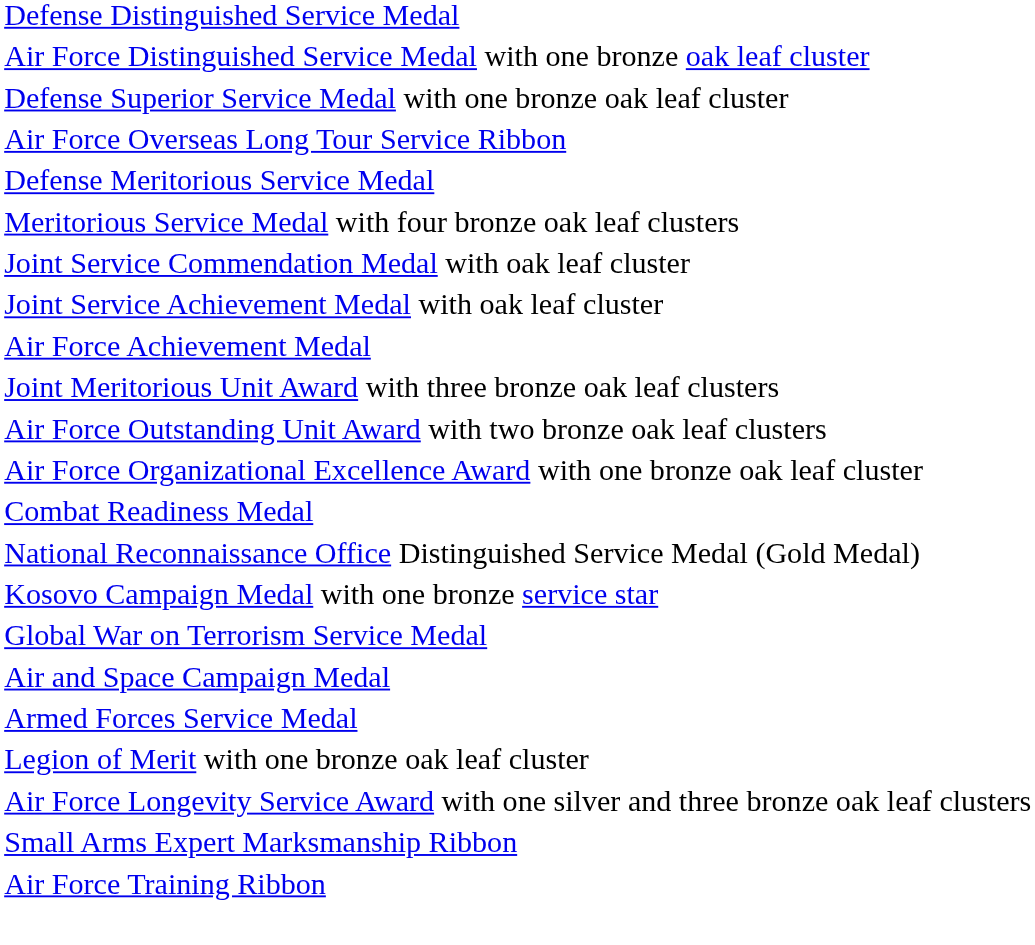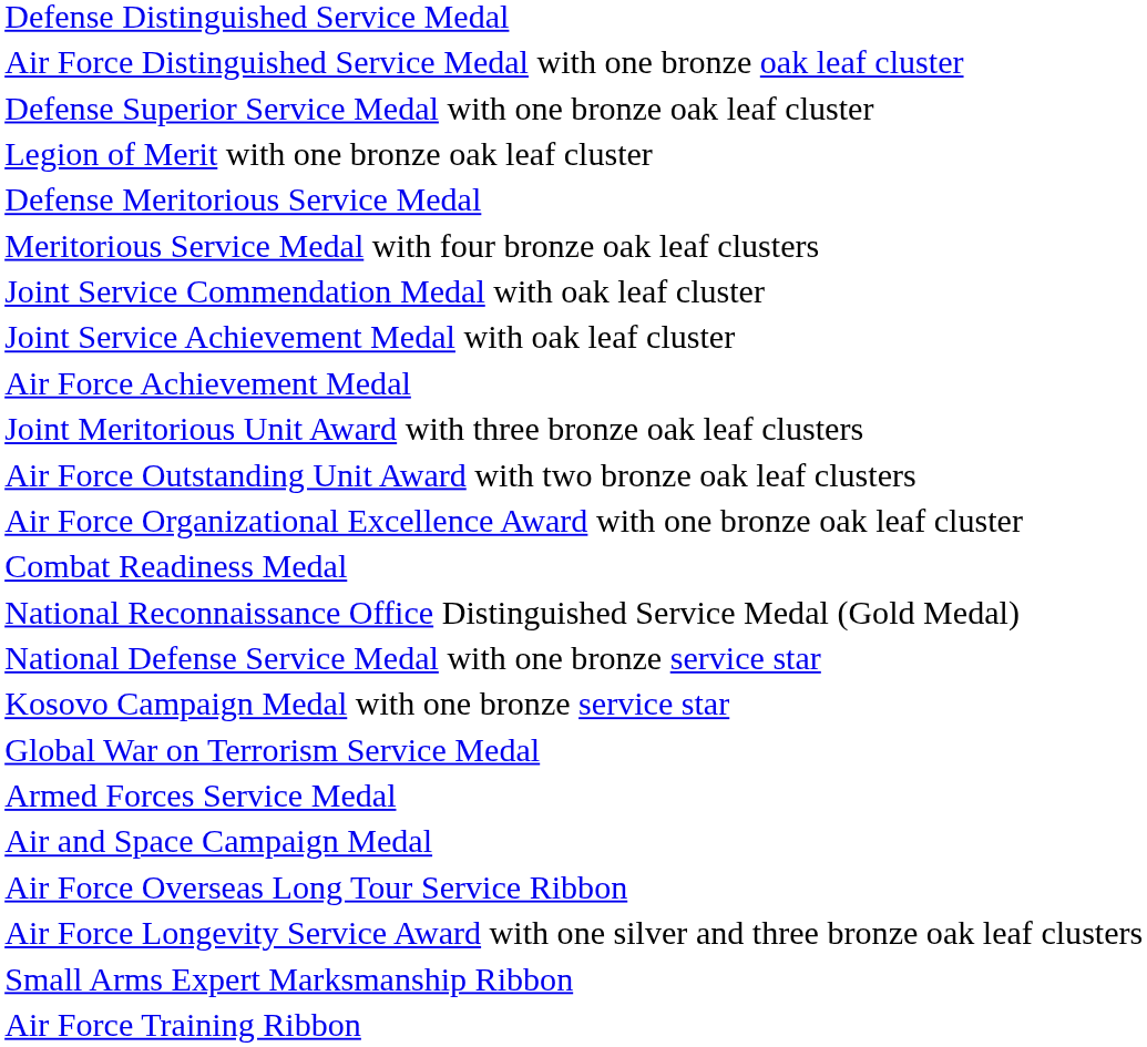rows swapped: Legion of Merit with one bronze oak leaf cluster <-> Air Force Overseas Long Tour Service Ribbon
+ row: National Defense Service Medal with one bronze service star
rows swapped: Armed Forces Service Medal <-> Air and Space Campaign Medal
